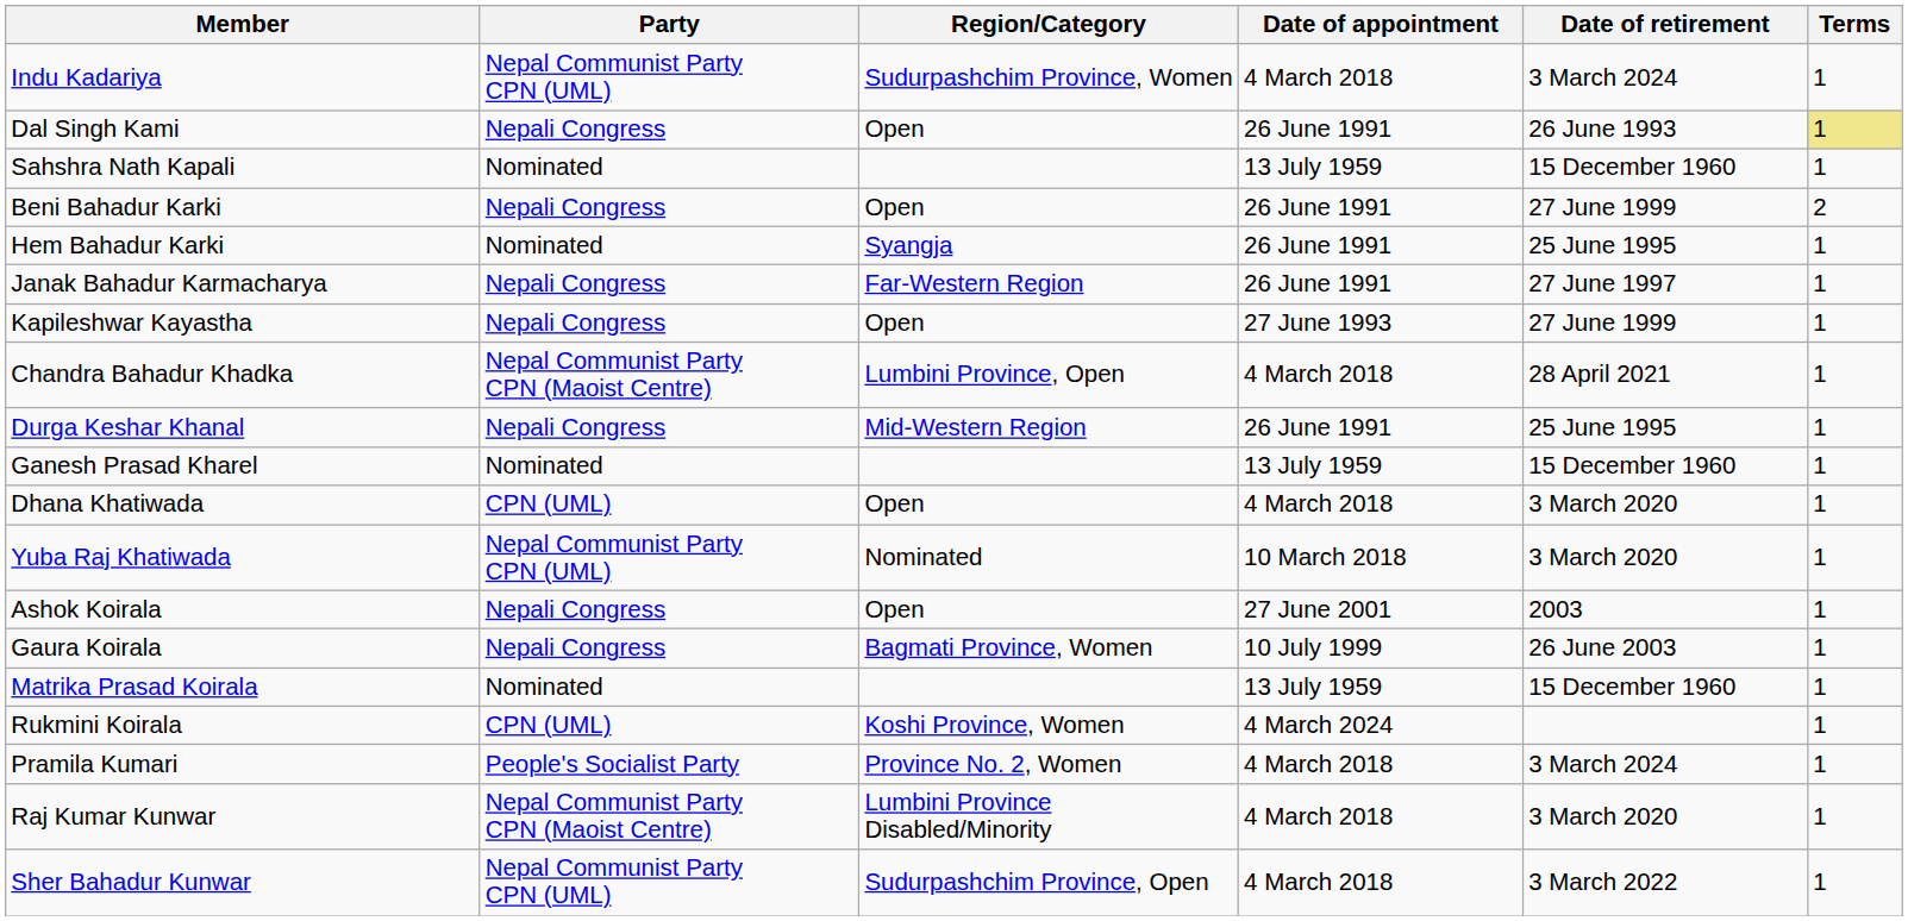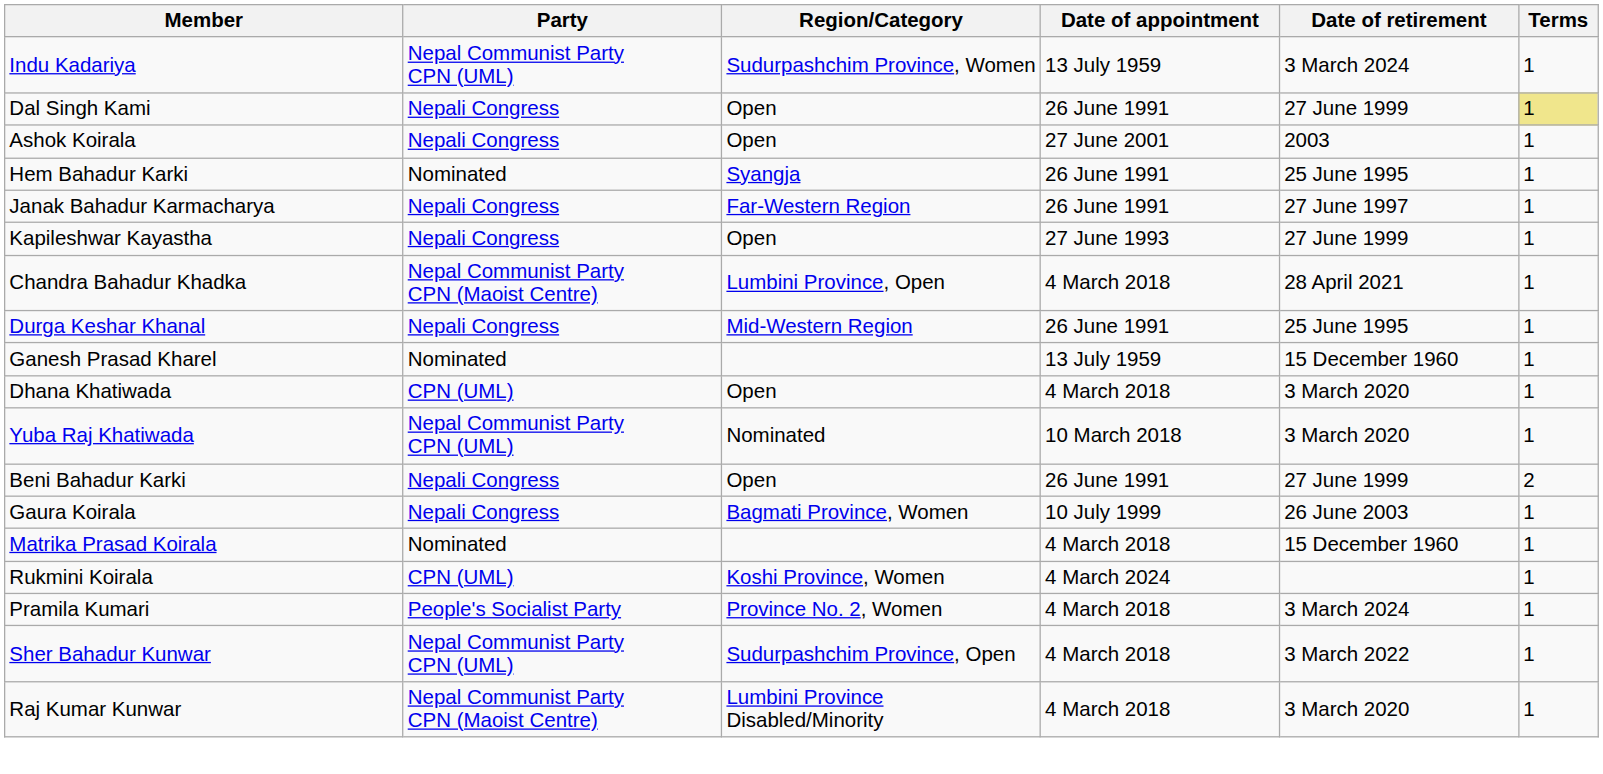Indu Kadariya | Date of appointment: 4 March 2018 -> 13 July 1959
Dal Singh Kami | Date of retirement: 26 June 1993 -> 27 June 1999
- row: Sahshra Nath Kapali | Nominated | 13 July 1959 | 15 December 1960 | 1
rows swapped: Beni Bahadur Karki <-> Ashok Koirala
Matrika Prasad Koirala | Date of appointment: 13 July 1959 -> 4 March 2018
rows swapped: Raj Kumar Kunwar <-> Sher Bahadur Kunwar
